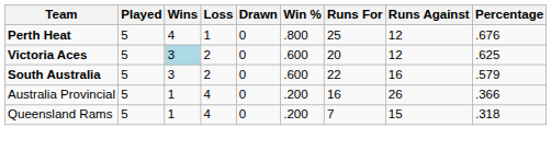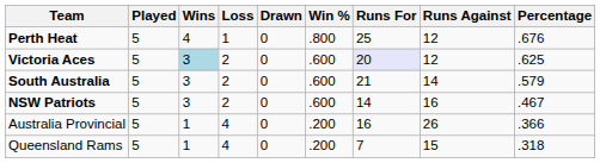Victoria Aces | Runs For: no background -> lavender background
South Australia | Runs For: 22 -> 21
South Australia | Runs Against: 16 -> 14
+ row: NSW Patriots | 5 | 3 | 2 | 0 | .600 | 14 | 16 | .467
